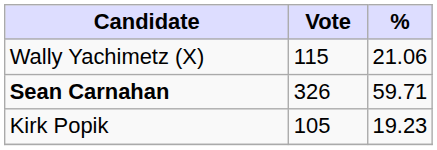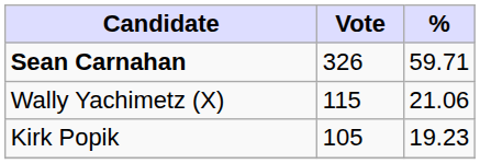rows swapped: Sean Carnahan <-> Wally Yachimetz (X)
